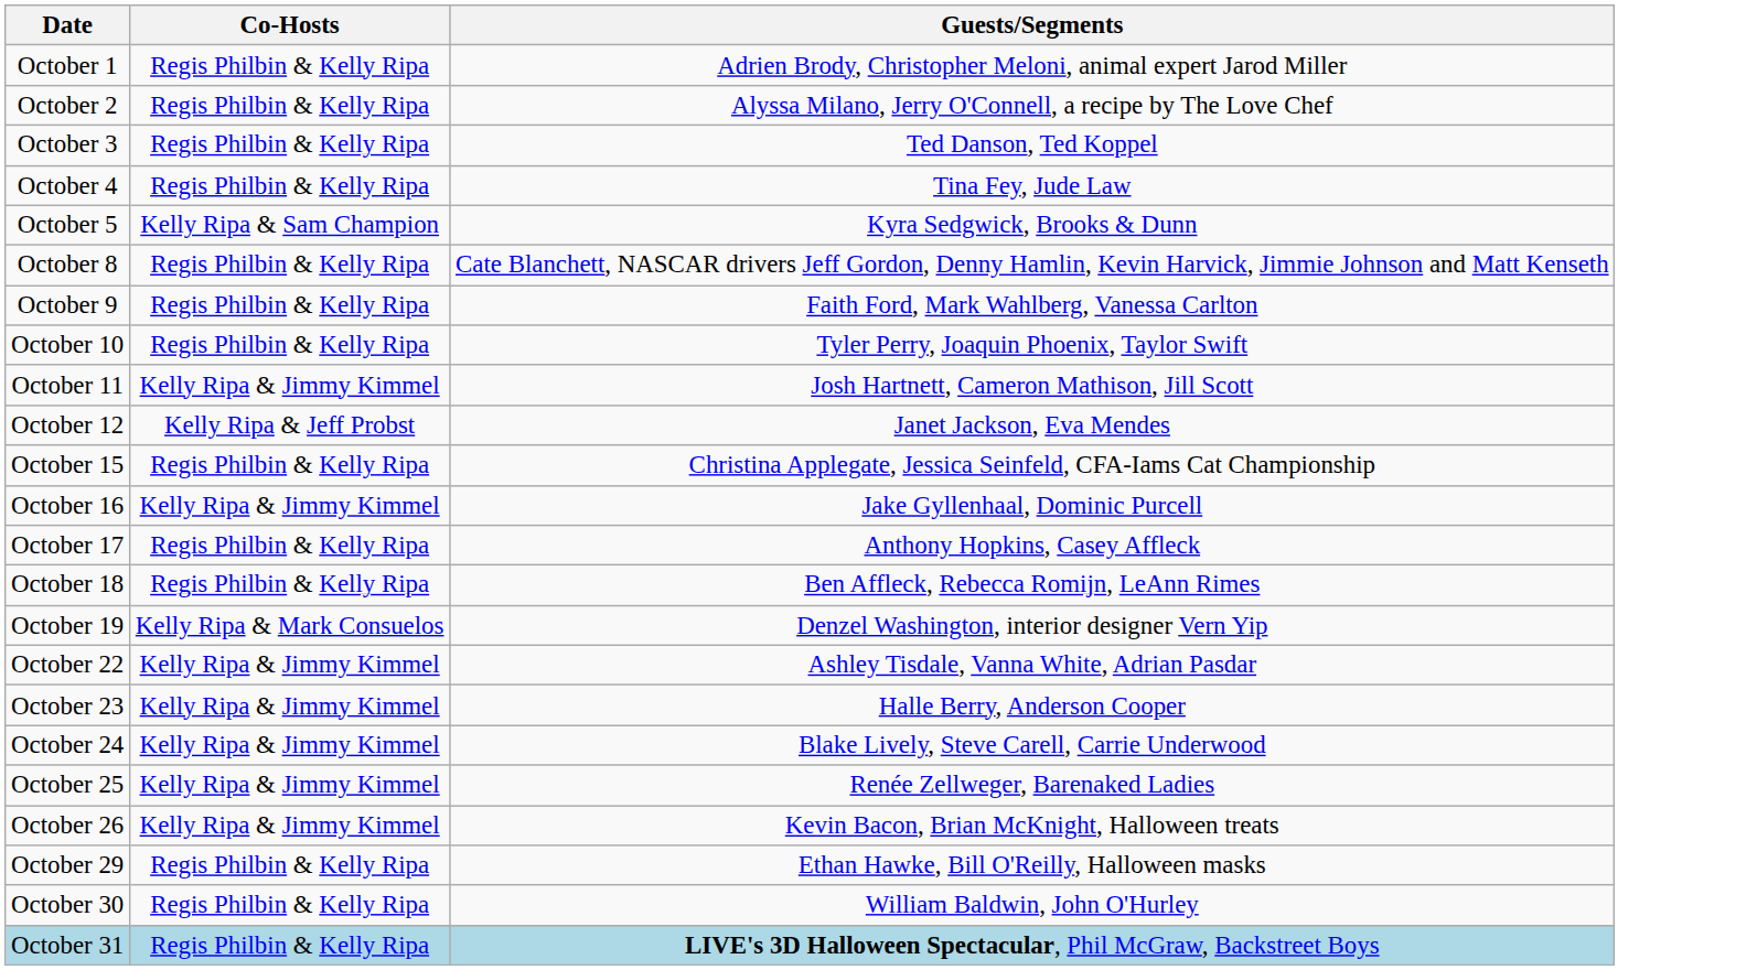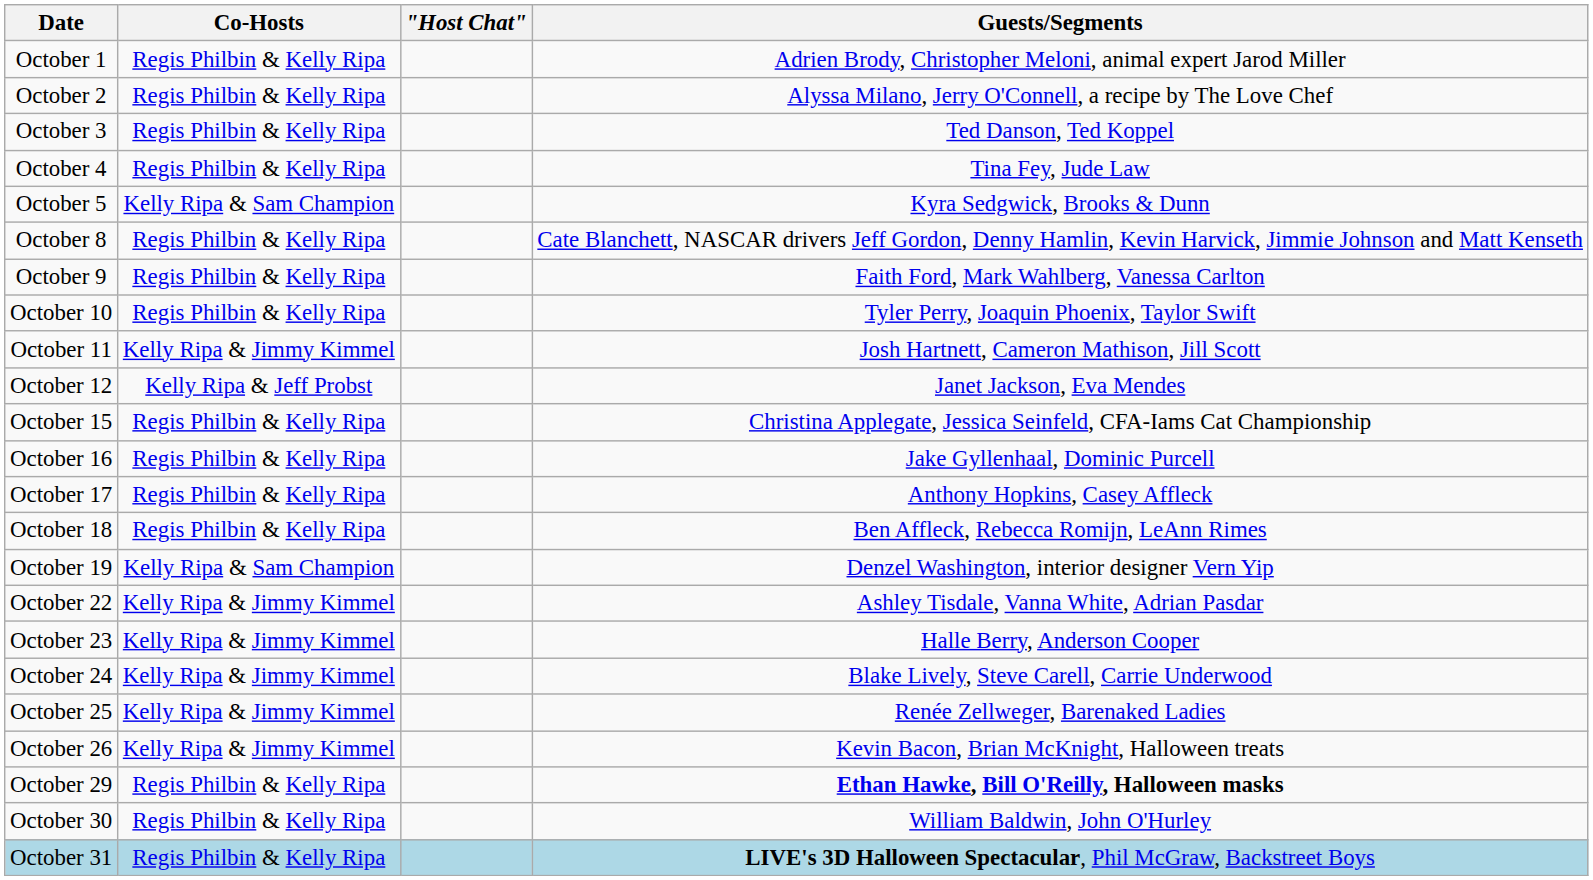+ column: "Host Chat"
October 16 | Co-Hosts: Kelly Ripa & Jimmy Kimmel -> Regis Philbin & Kelly Ripa
October 19 | Co-Hosts: Kelly Ripa & Mark Consuelos -> Kelly Ripa & Sam Champion
October 29 | Guests/Segments: normal -> bold
